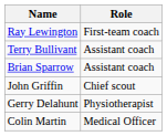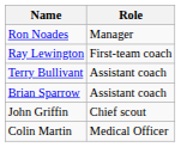+ row: Ron Noades | Manager
- row: Gerry Delahunt | Physiotherapist
